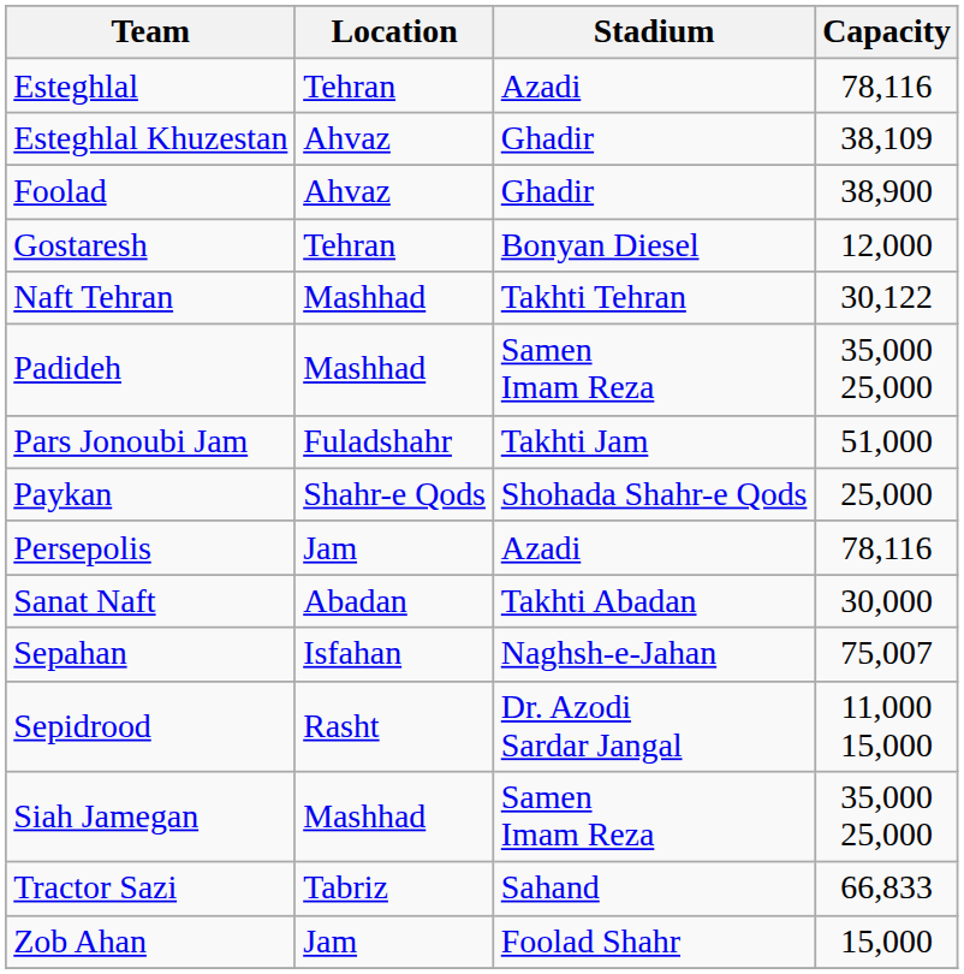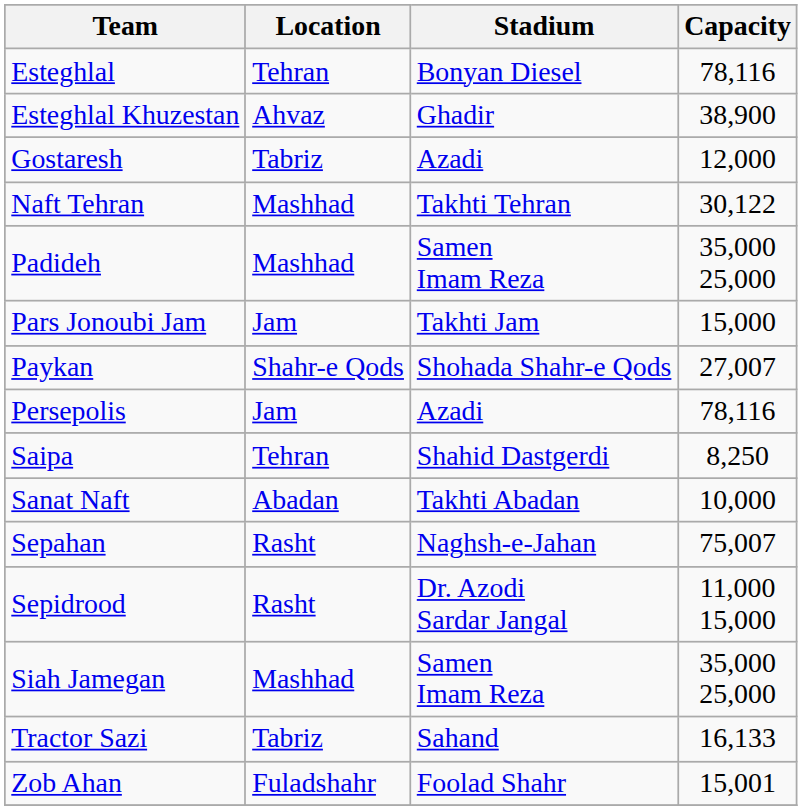Esteghlal | Stadium: Azadi -> Bonyan Diesel
Esteghlal Khuzestan | Capacity: 38,109 -> 38,900
- row: Foolad | Ahvaz | Ghadir | 38,900
Gostaresh | Location: Tehran -> Tabriz
Gostaresh | Stadium: Bonyan Diesel -> Azadi
Pars Jonoubi Jam | Location: Fuladshahr -> Jam
Pars Jonoubi Jam | Capacity: 51,000 -> 15,000
Paykan | Capacity: 25,000 -> 27,007
+ row: Saipa | Tehran | Shahid Dastgerdi | 8,250
Sanat Naft | Capacity: 30,000 -> 10,000
Sepahan | Location: Isfahan -> Rasht
Tractor Sazi | Capacity: 66,833 -> 16,133
Zob Ahan | Location: Jam -> Fuladshahr
Zob Ahan | Capacity: 15,000 -> 15,001
